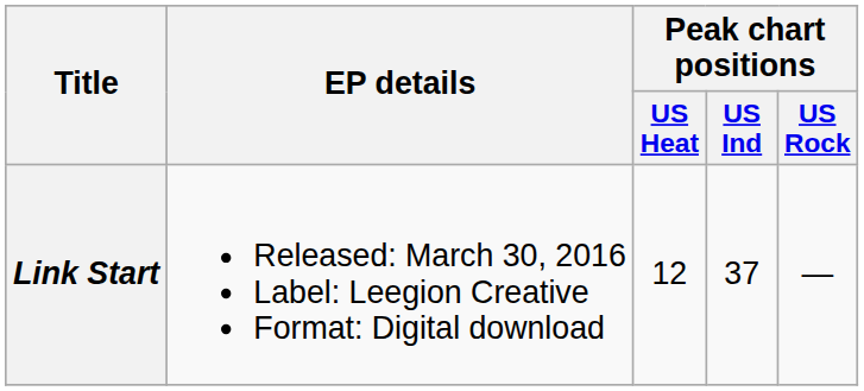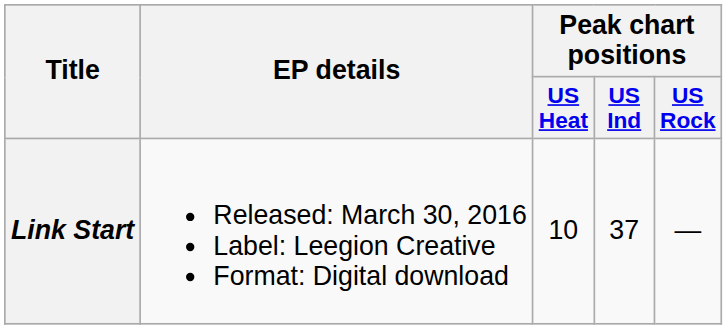Link Start | Peak chart positions / US Heat: 12 -> 10
